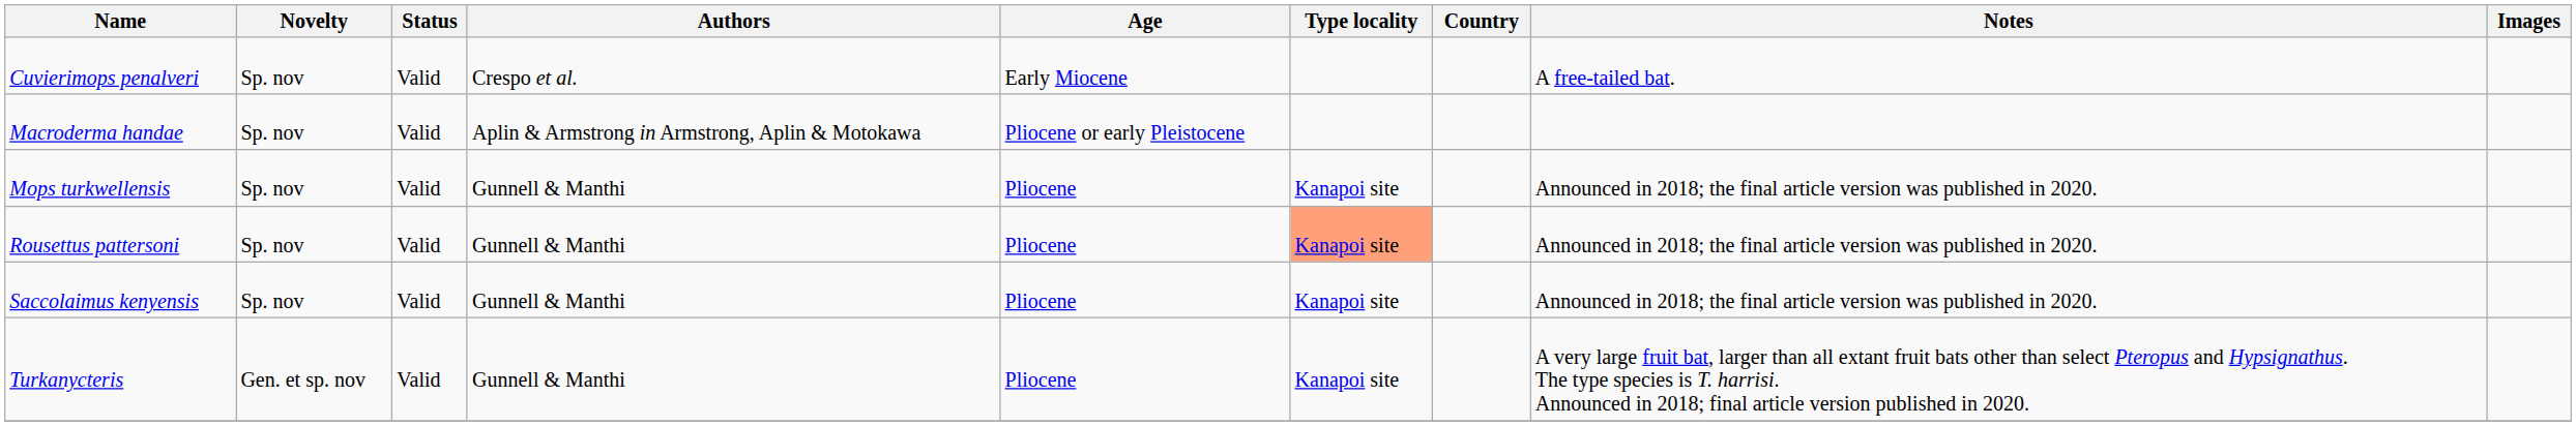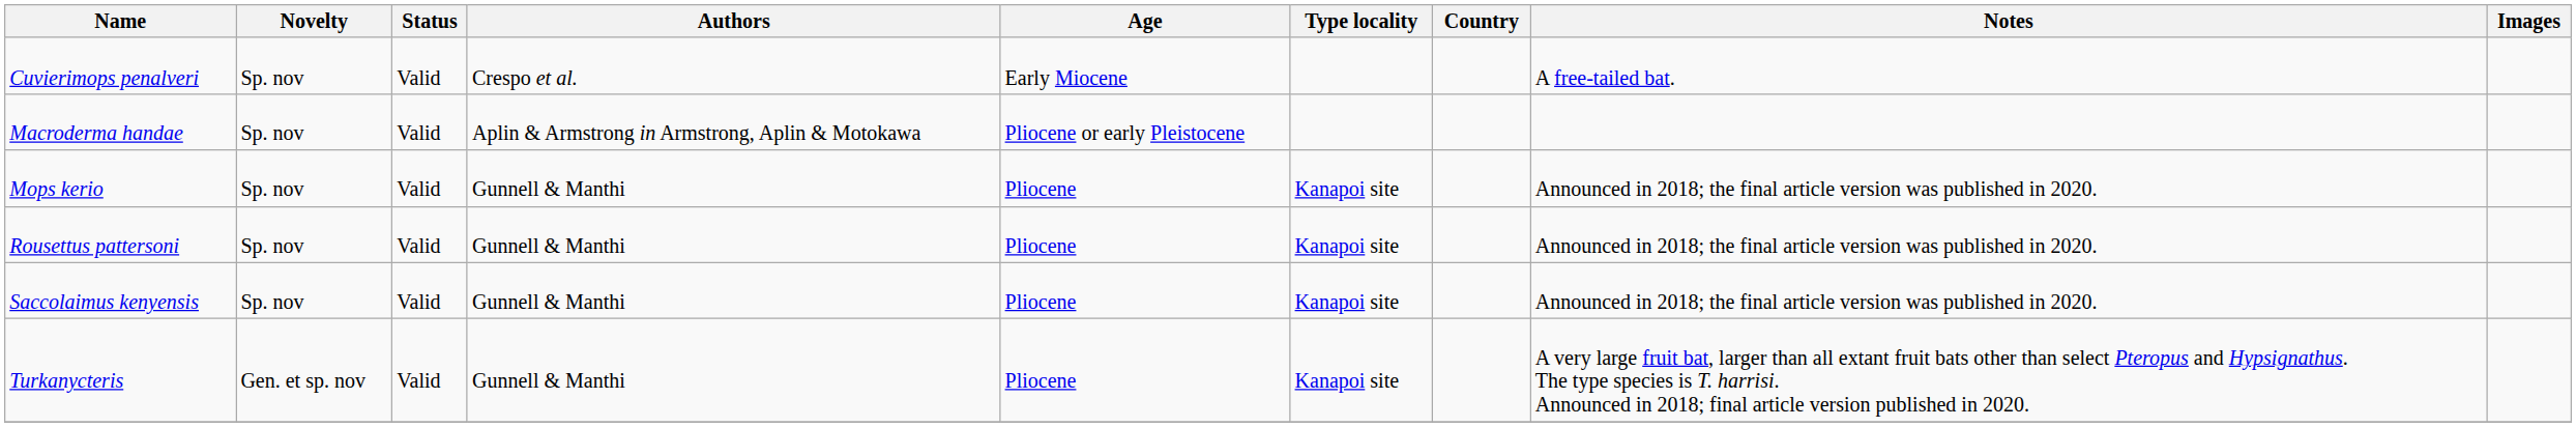+ row: Mops kerio | Sp. nov | Valid | Gunnell & Manthi | Pliocene | Kanapoi site | Announced in 2018; the final article version was published in 2020.
- row: Mops turkwellensis | Sp. nov | Valid | Gunnell & Manthi | Pliocene | Kanapoi site | Announced in 2018; the final article version was published in 2020.
Rousettus pattersoni | Type locality: lightsalmon background -> no background
